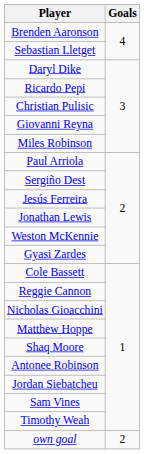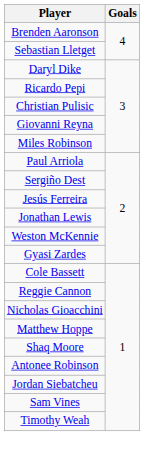- row: own goal | 2
